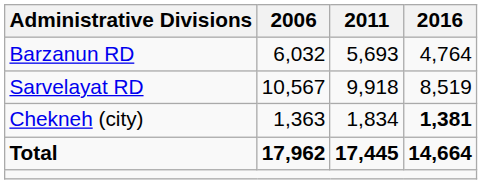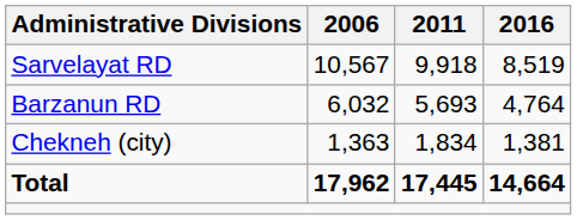rows swapped: Barzanun RD <-> Sarvelayat RD
Chekneh (city) | 2016: bold -> normal
